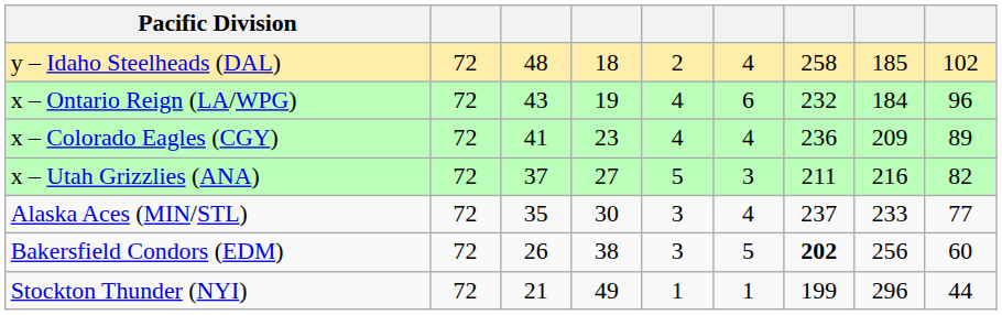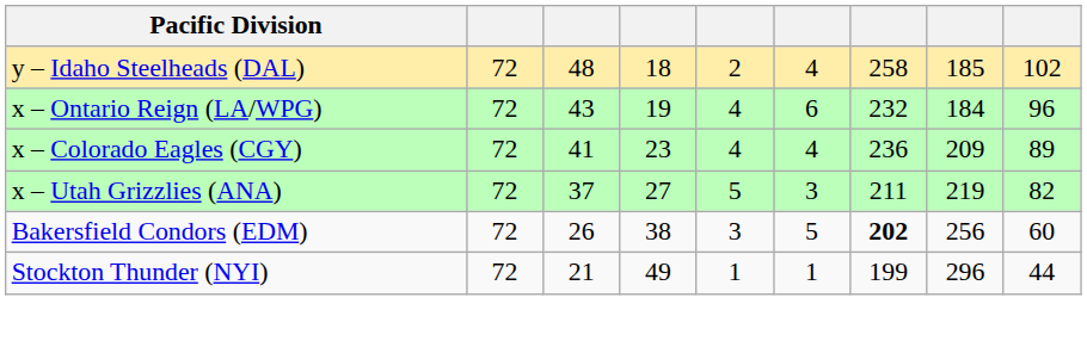x – Utah Grizzlies (ANA) | column 8: 216 -> 219
- row: Alaska Aces (MIN/STL) | 72 | 35 | 30 | 3 | 4 | 237 | 233 | 77
